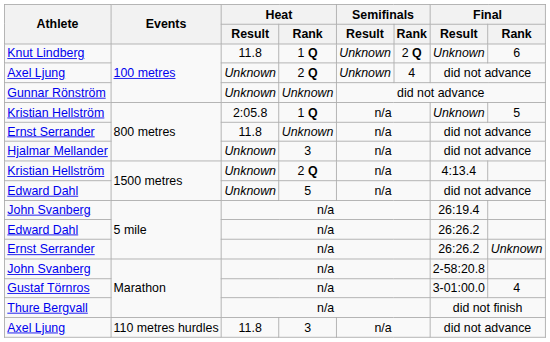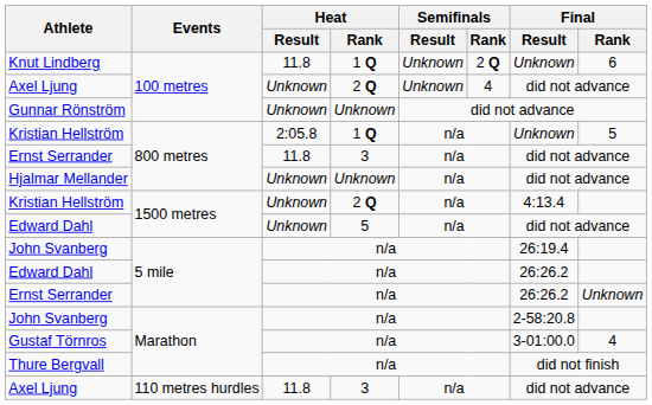Ernst Serrander / 800 metres | Heat / Rank: Unknown -> 3
Hjalmar Mellander | Heat / Rank: 3 -> Unknown
